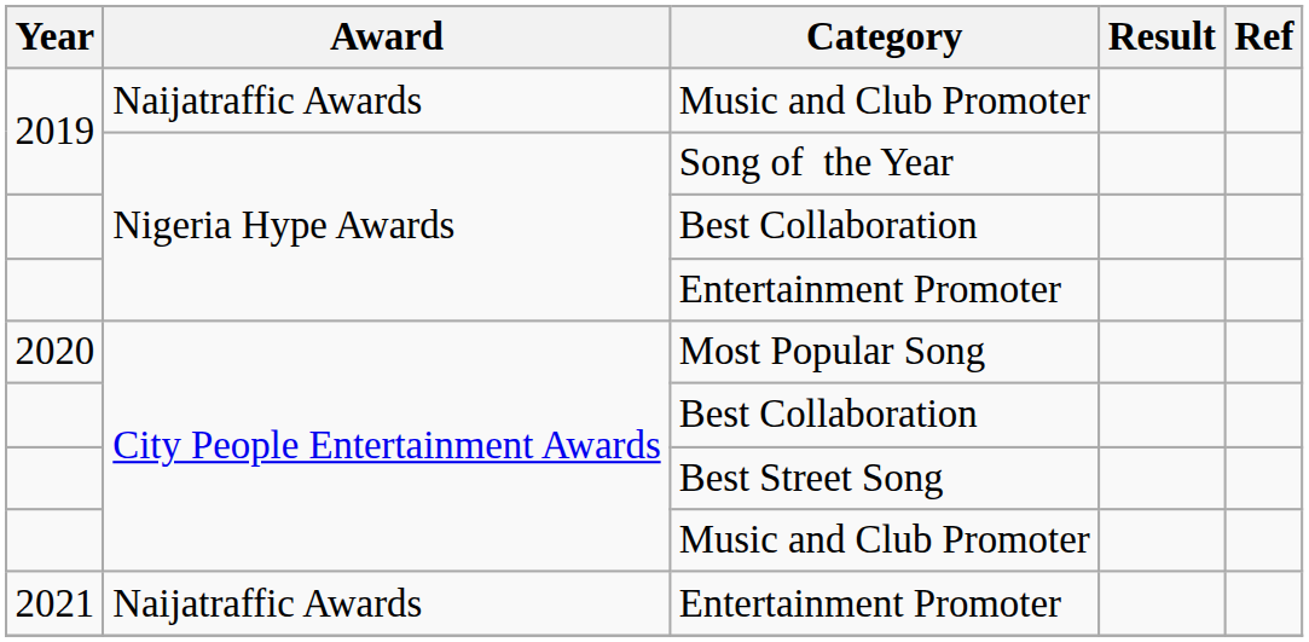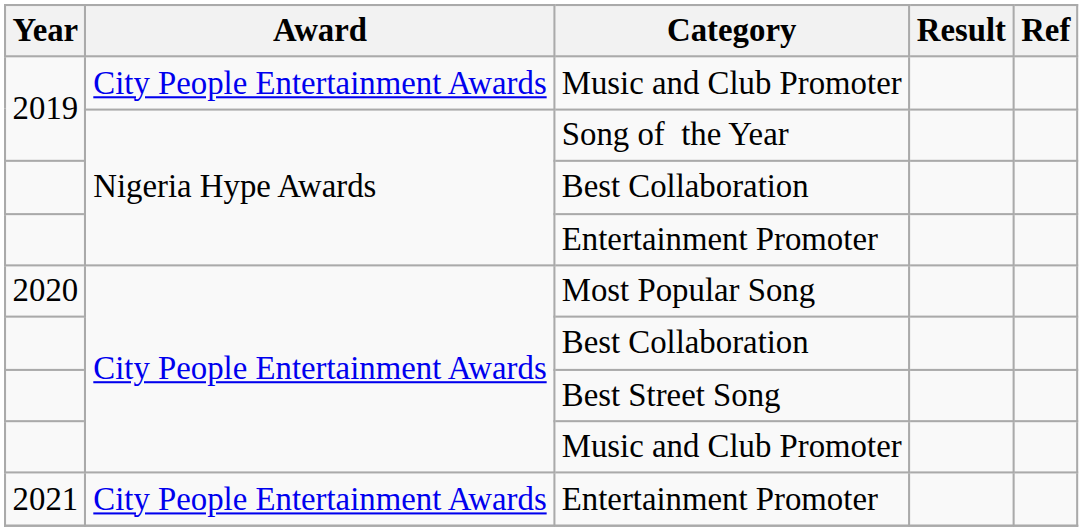2019 / Music and Club Promoter | Award: Naijatraffic Awards -> City People Entertainment Awards
2021 / Entertainment Promoter | Award: Naijatraffic Awards -> City People Entertainment Awards
